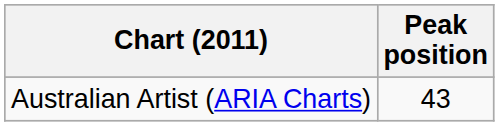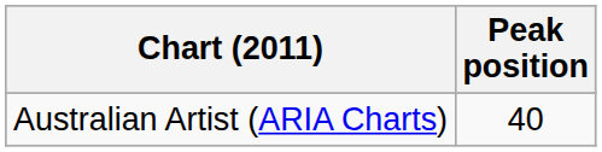Australian Artist (ARIA Charts) | Peak position: 43 -> 40
